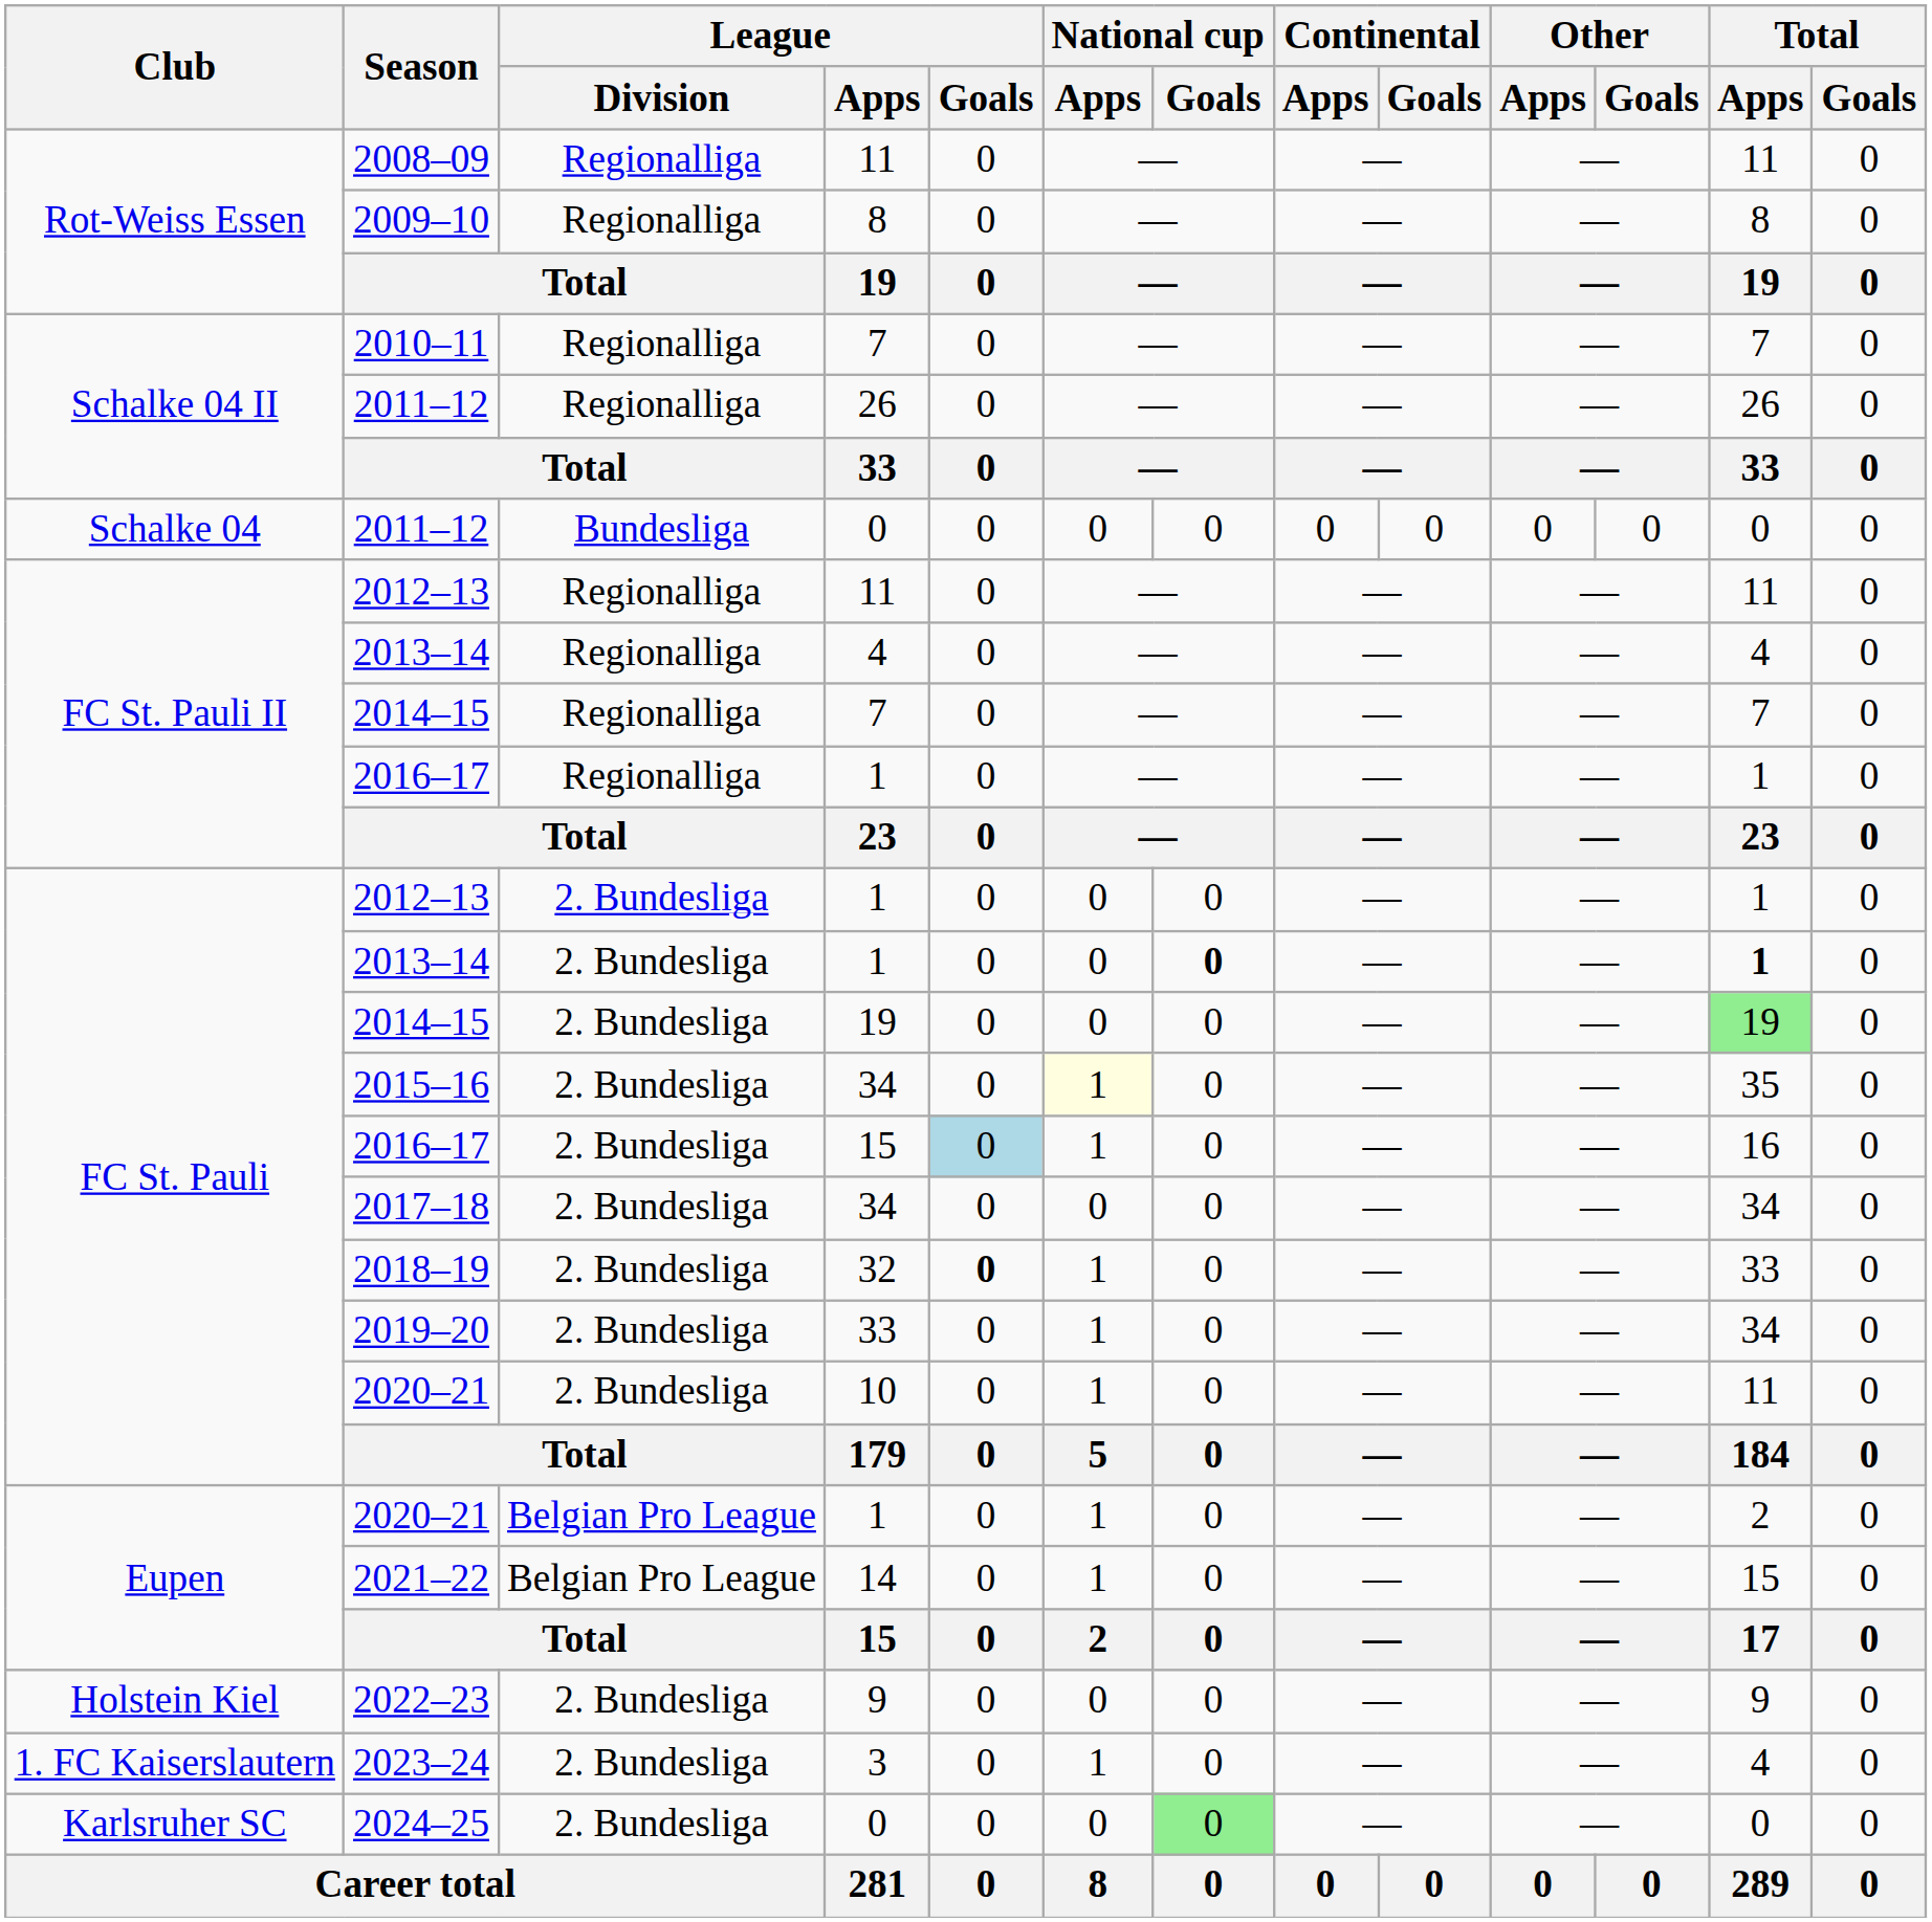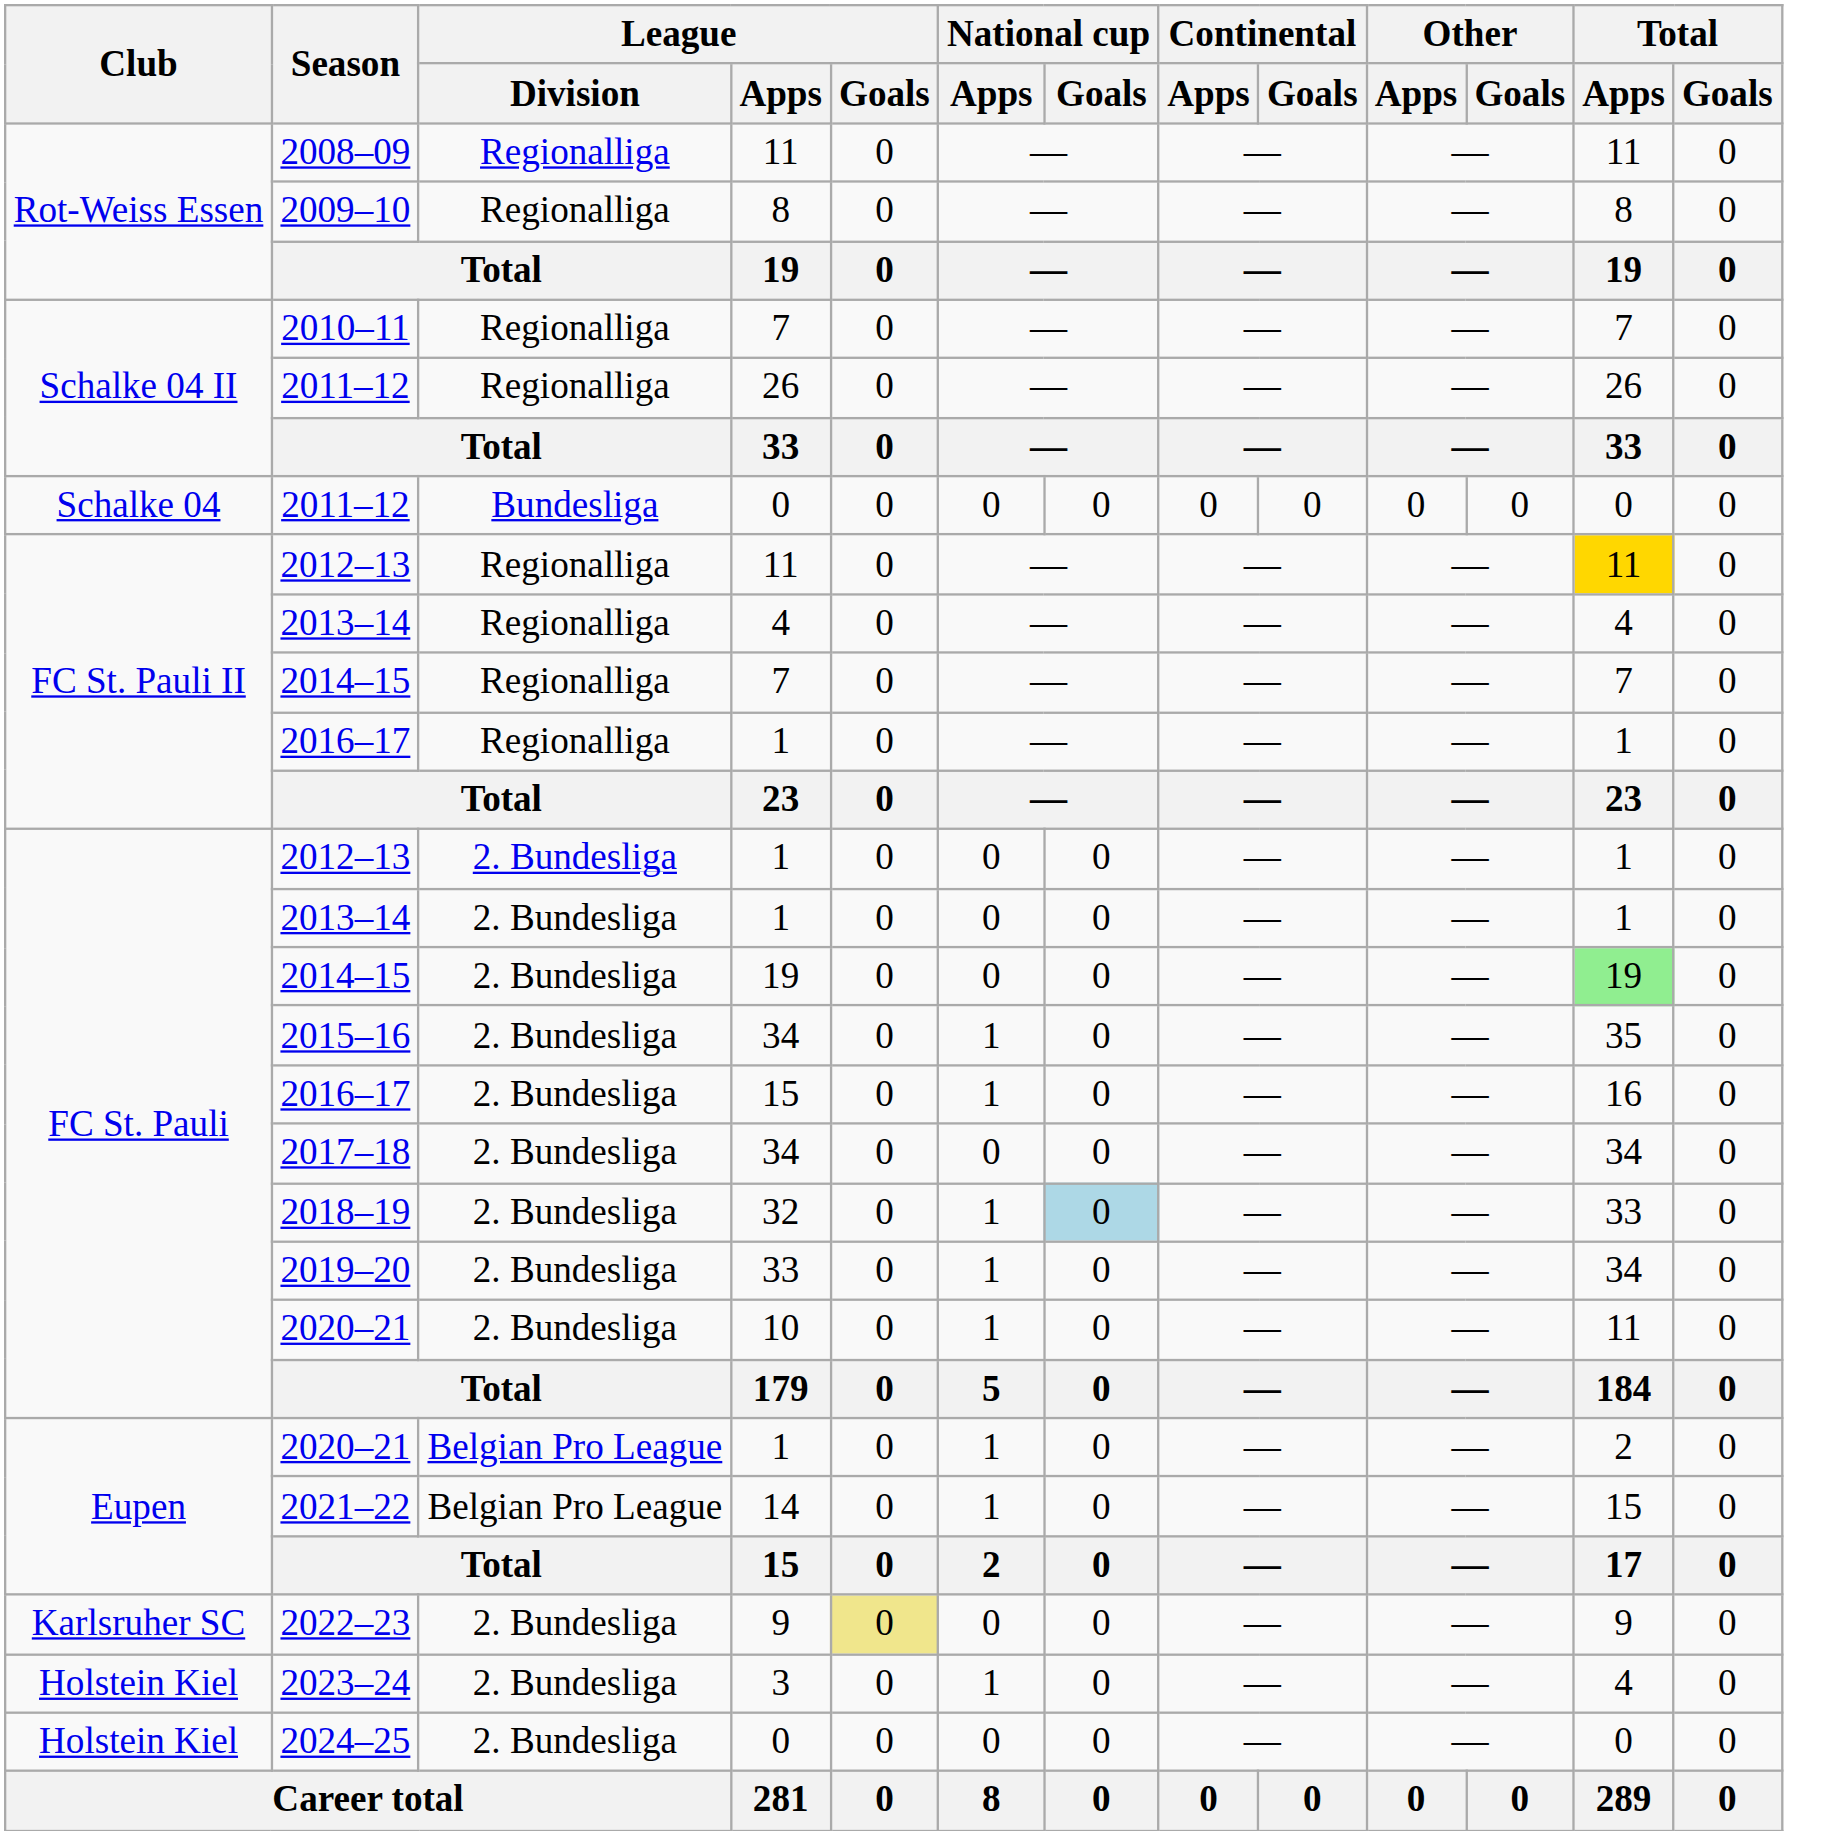2012–13 / 11 | Total / Apps: no background -> gold background
2013–14 / 1 | National cup / Goals: bold -> normal
2013–14 / 1 | Total / Apps: bold -> normal
2015–16 | National cup / Apps: lightyellow background -> no background
2016–17 / 15 | League / Goals: lightblue background -> no background
2018–19 | League / Goals: bold -> normal
2018–19 | National cup / Goals: no background -> lightblue background
2022–23 | Club: Holstein Kiel -> Karlsruher SC
2022–23 | League / Goals: no background -> khaki background
2023–24 | Club: 1. FC Kaiserslautern -> Holstein Kiel
2024–25 | Club: Karlsruher SC -> Holstein Kiel
2024–25 | National cup / Goals: lightgreen background -> no background
